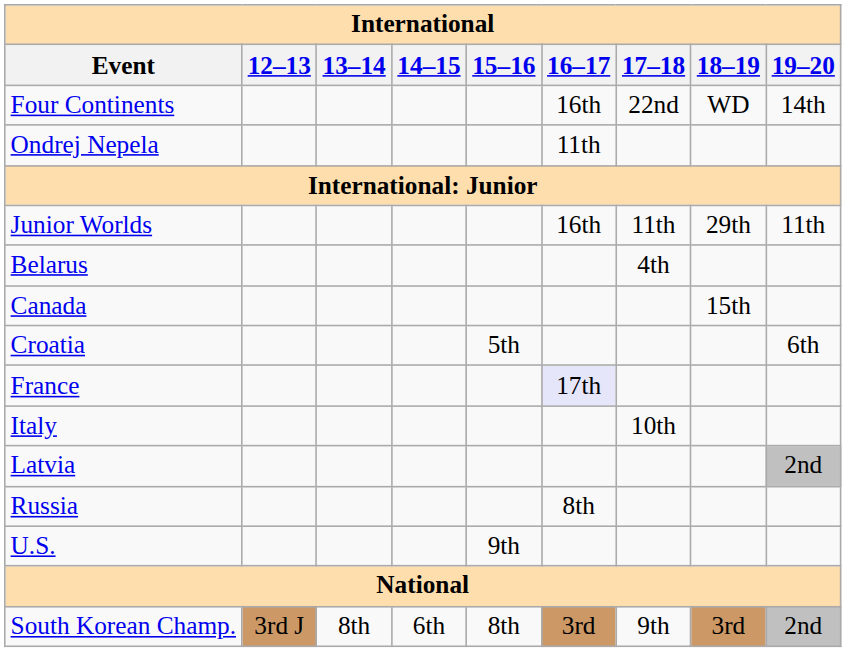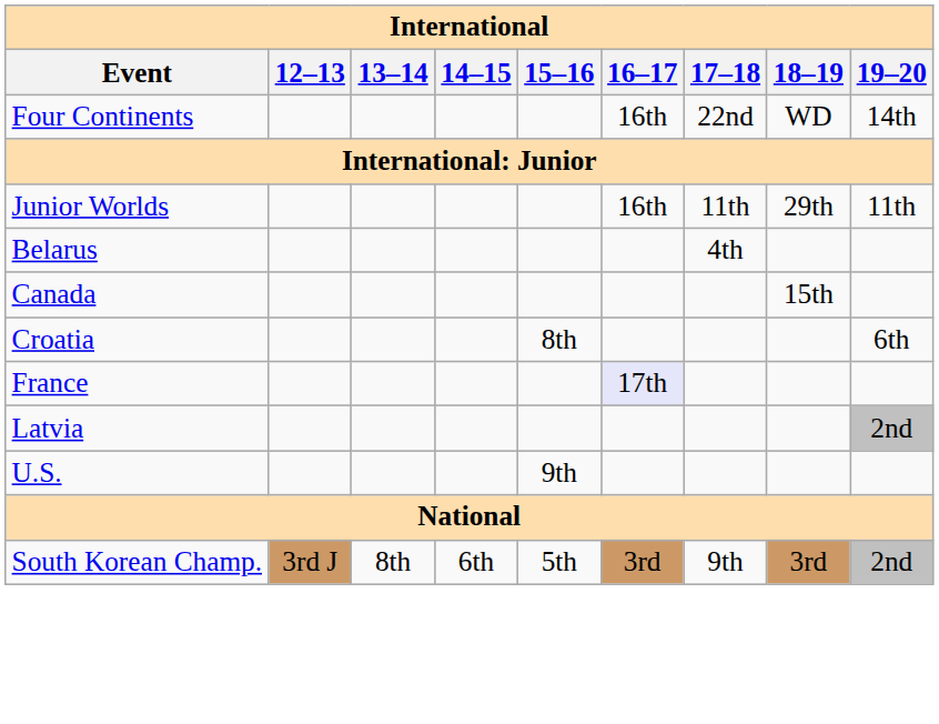- row: Ondrej Nepela | 11th
Croatia | 15–16: 5th -> 8th
- row: Italy | 10th
- row: Russia | 8th
South Korean Champ. | 15–16: 8th -> 5th
